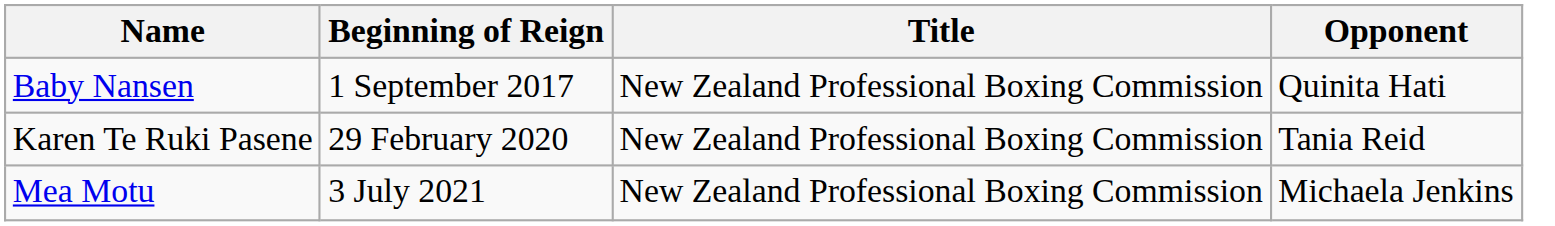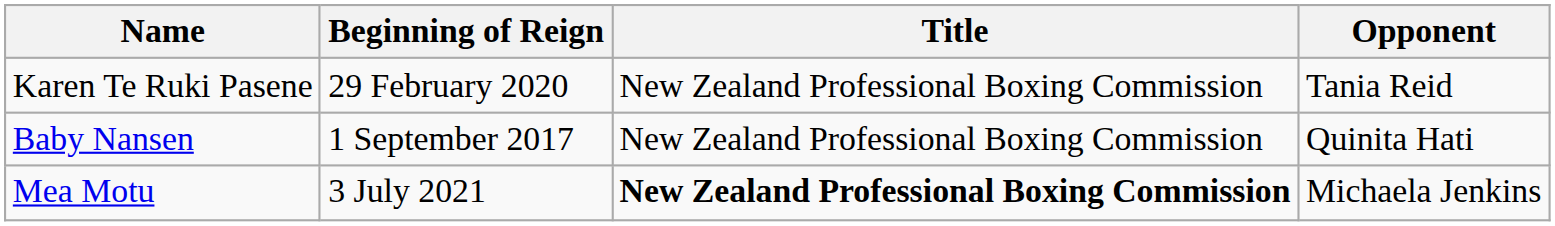rows swapped: Baby Nansen <-> Karen Te Ruki Pasene
Mea Motu | Title: normal -> bold
